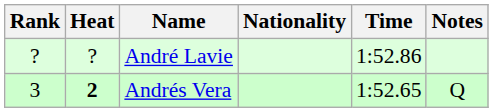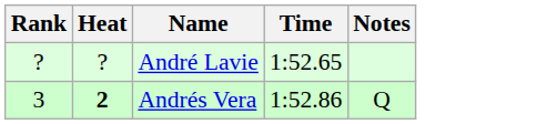- column: Nationality
André Lavie | Time: 1:52.86 -> 1:52.65
Andrés Vera | Time: 1:52.65 -> 1:52.86
